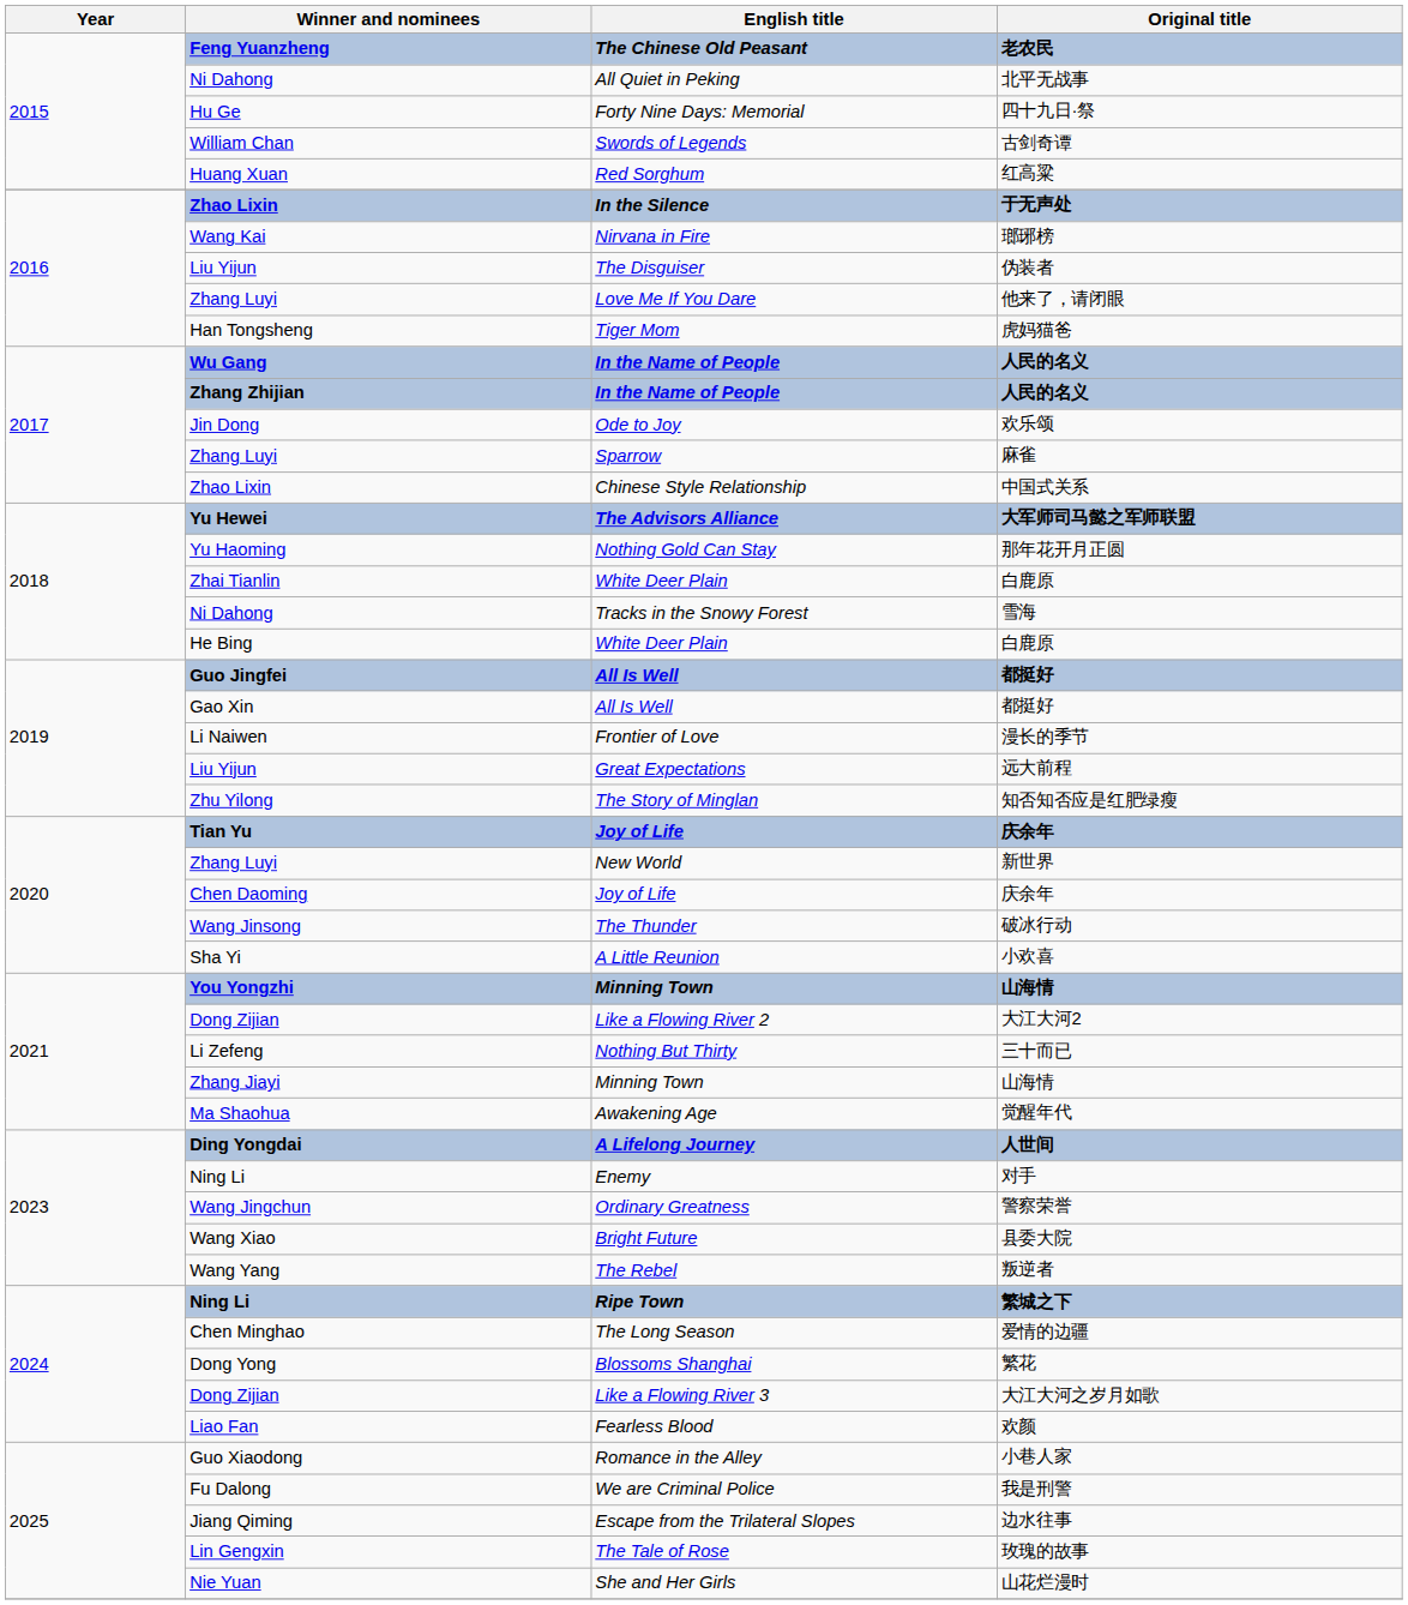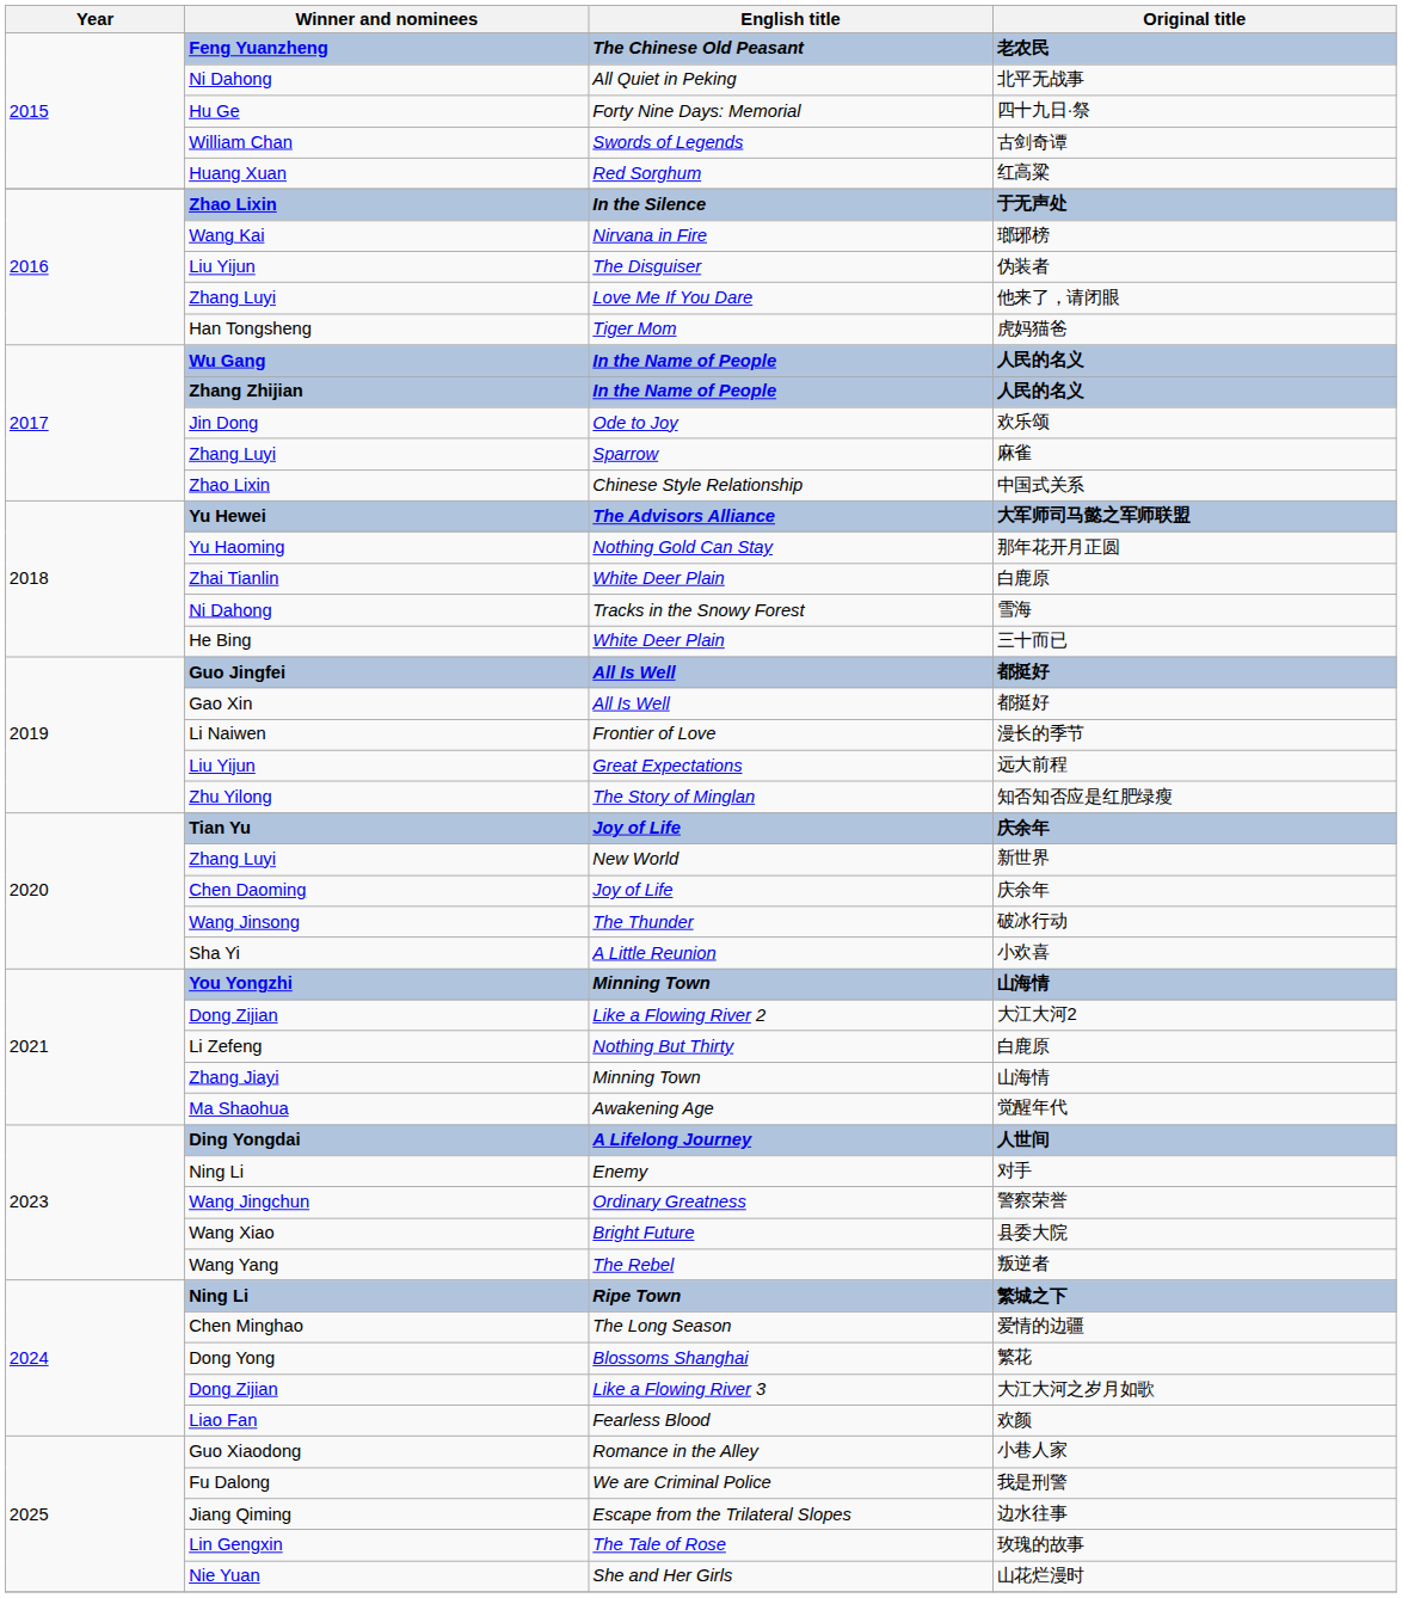He Bing / White Deer Plain | Original title: 白鹿原 -> 三十而已
Nothing But Thirty | Original title: 三十而已 -> 白鹿原
